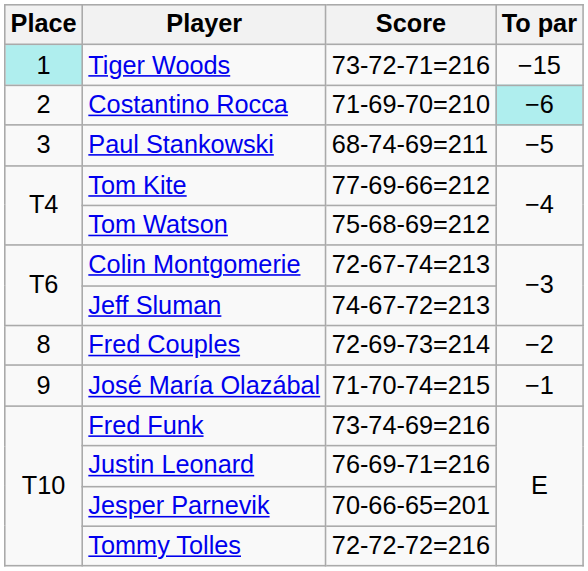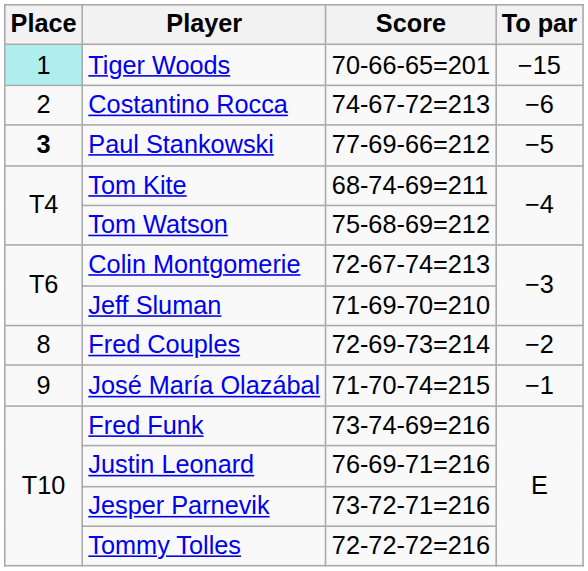Tiger Woods | Score: 73-72-71=216 -> 70-66-65=201
Costantino Rocca | Score: 71-69-70=210 -> 74-67-72=213
Costantino Rocca | To par: paleturquoise background -> no background
Paul Stankowski | Place: normal -> bold
Paul Stankowski | Score: 68-74-69=211 -> 77-69-66=212
Tom Kite | Score: 77-69-66=212 -> 68-74-69=211
Jeff Sluman | Score: 74-67-72=213 -> 71-69-70=210
Jesper Parnevik | Score: 70-66-65=201 -> 73-72-71=216
